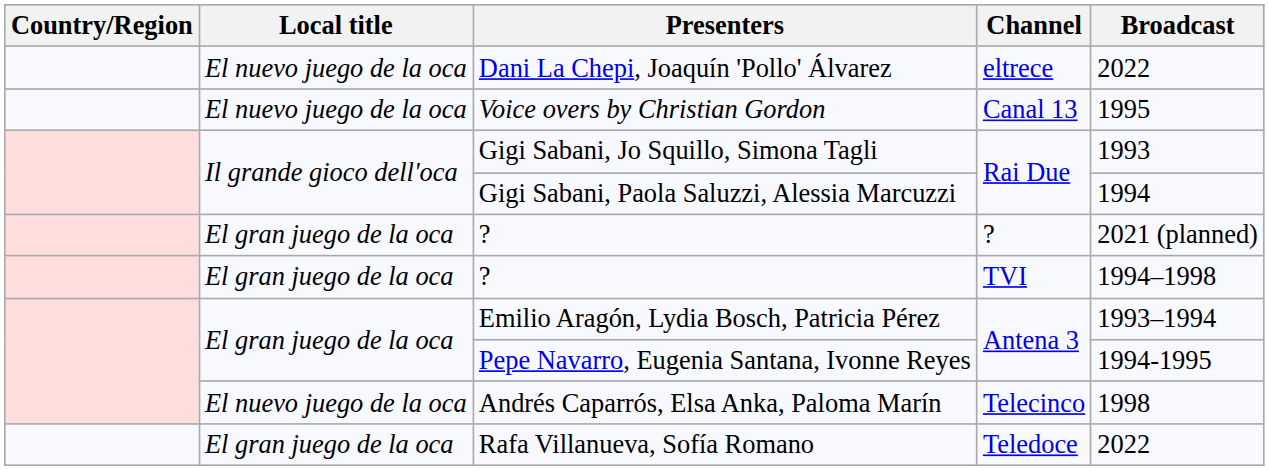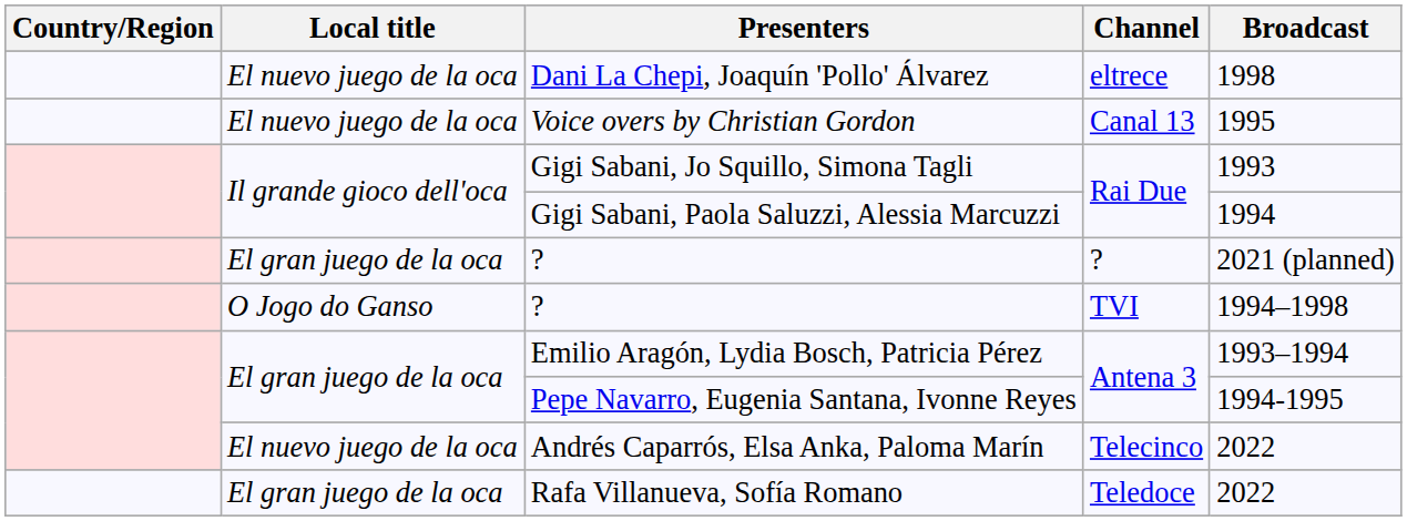Dani La Chepi, Joaquín 'Pollo' Álvarez | Broadcast: 2022 -> 1998
? / TVI | Local title: El gran juego de la oca -> O Jogo do Ganso
Andrés Caparrós, Elsa Anka, Paloma Marín | Broadcast: 1998 -> 2022
